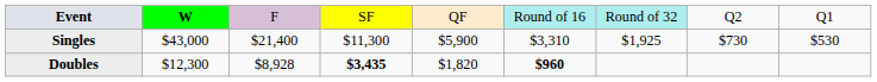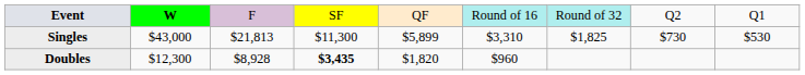Singles | column 3: $21,400 -> $21,813
Singles | column 5: $5,900 -> $5,899
Singles | column 7: $1,925 -> $1,825
Doubles | column 6: bold -> normal
